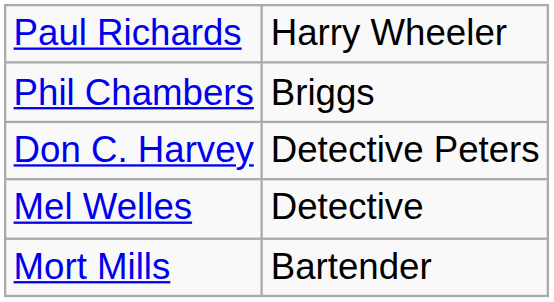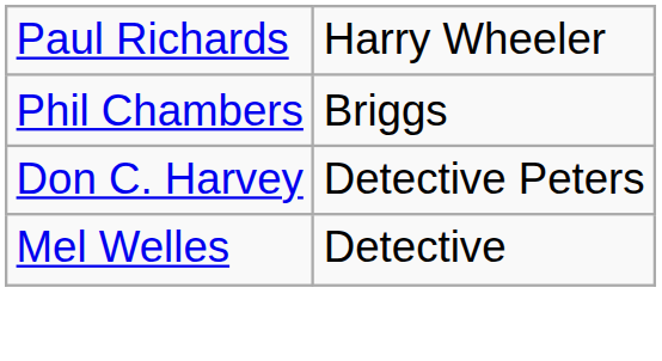- row: Mort Mills | Bartender
